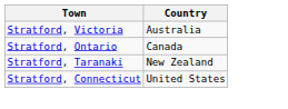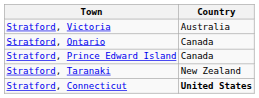+ row: Stratford, Prince Edward Island | Canada
Stratford, Connecticut | Country: normal -> bold
